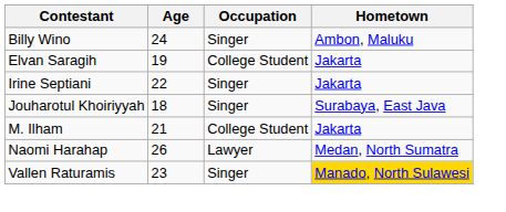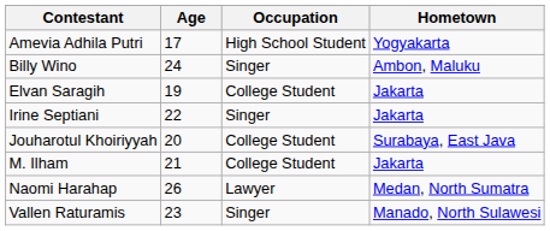+ row: Amevia Adhila Putri | 17 | High School Student | Yogyakarta
Jouharotul Khoiriyyah | Age: 18 -> 20
Jouharotul Khoiriyyah | Occupation: Singer -> College Student
Vallen Raturamis | Hometown: gold background -> no background
